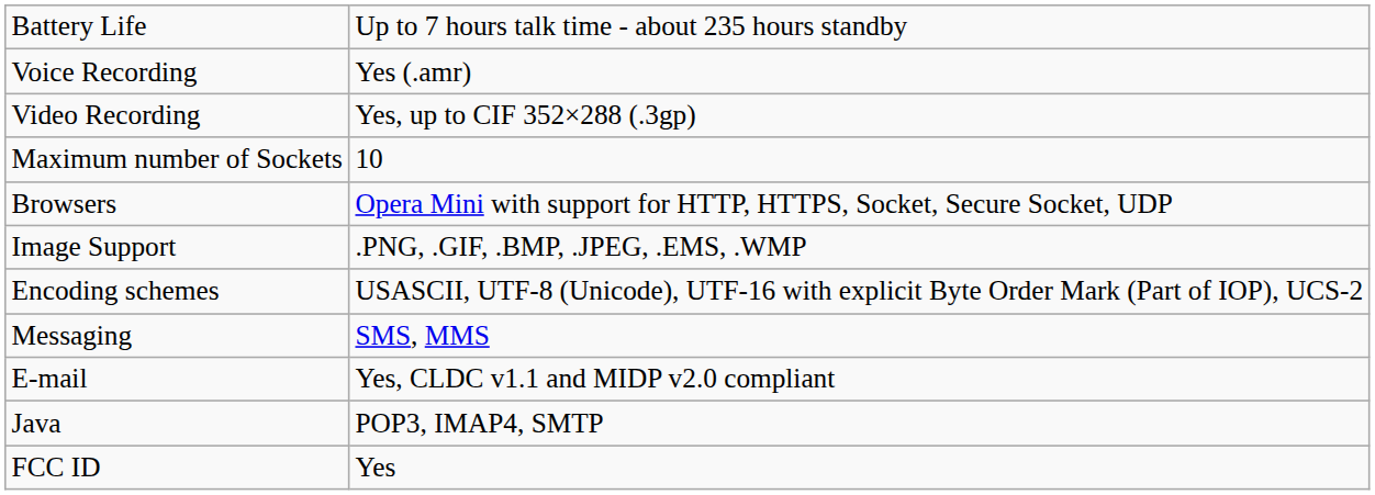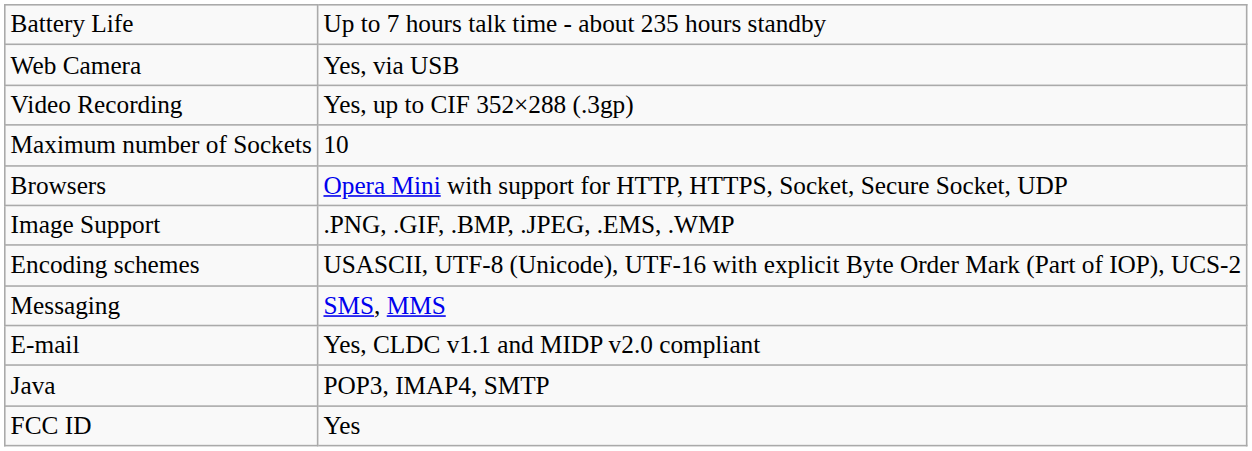+ row: Web Camera | Yes, via USB
- row: Voice Recording | Yes (.amr)
